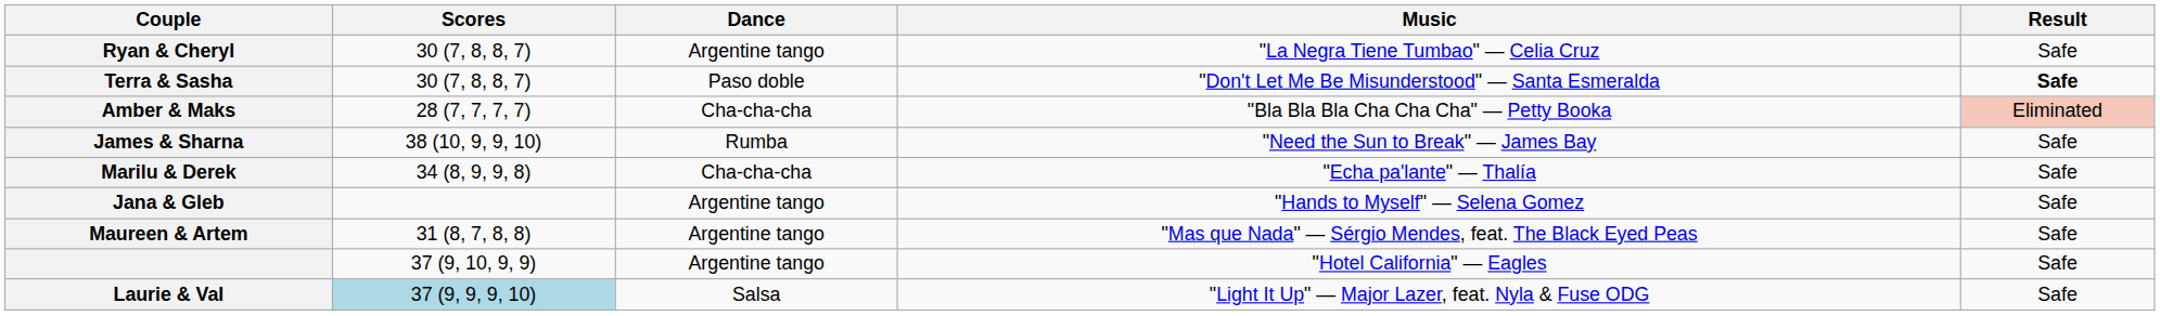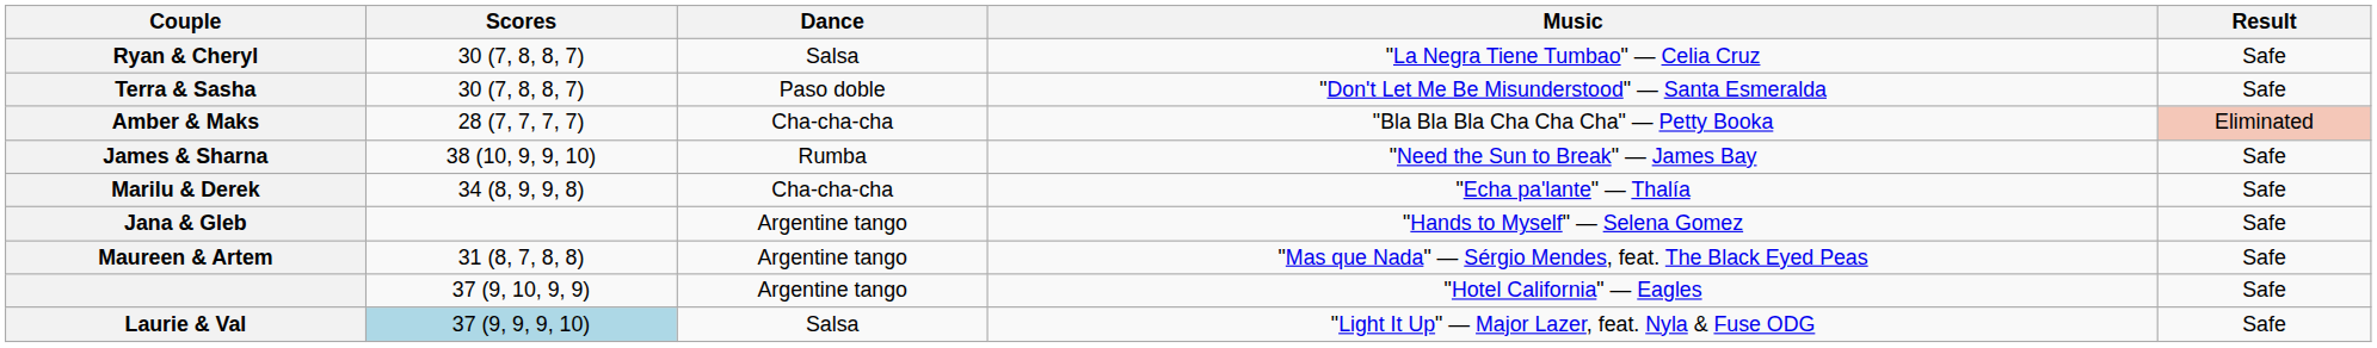Ryan & Cheryl | Dance: Argentine tango -> Salsa
Terra & Sasha | Result: bold -> normal
